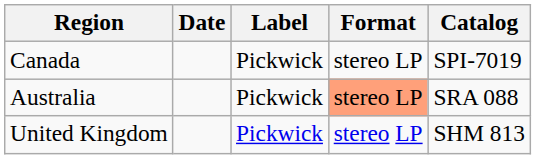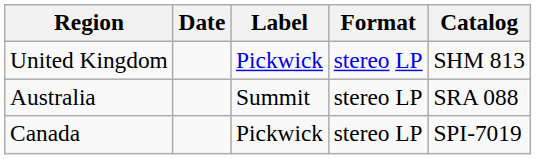rows swapped: United Kingdom <-> Canada
Australia | Label: Pickwick -> Summit
Australia | Format: lightsalmon background -> no background
